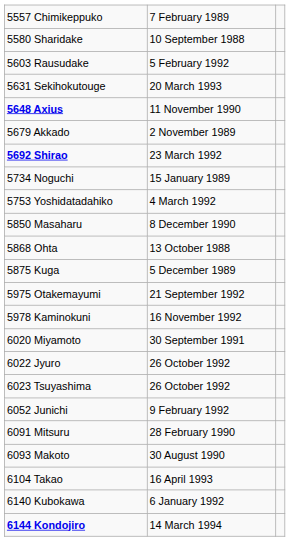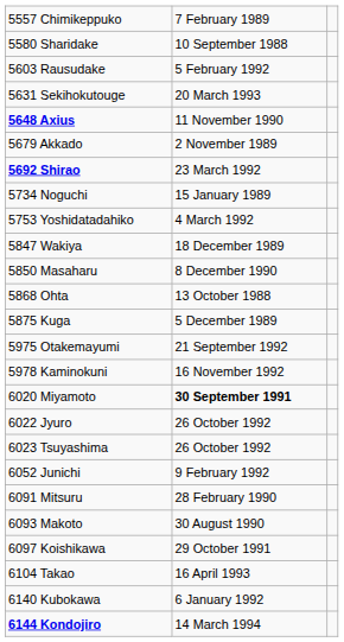+ row: 5847 Wakiya | 18 December 1989
6020 Miyamoto | column 2: normal -> bold
+ row: 6097 Koishikawa | 29 October 1991
